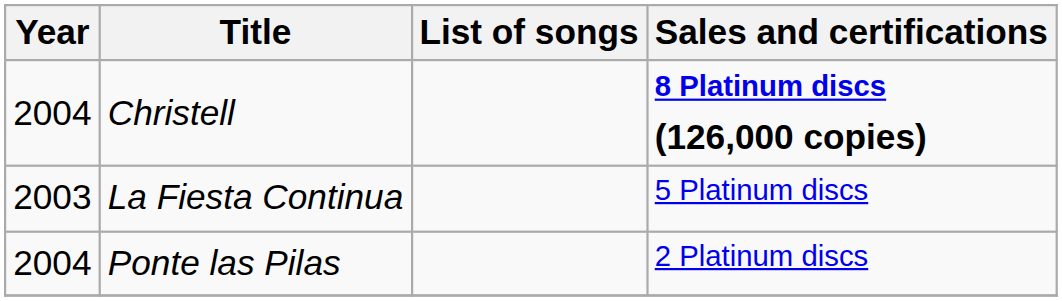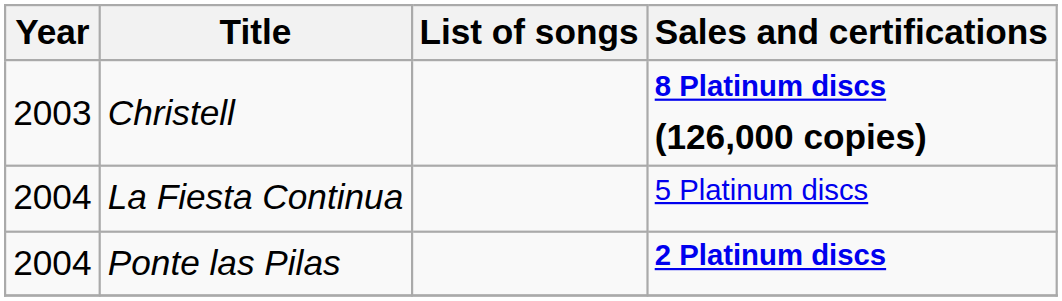Christell | Year: 2004 -> 2003
La Fiesta Continua | Year: 2003 -> 2004
Ponte las Pilas | Sales and certifications: normal -> bold
